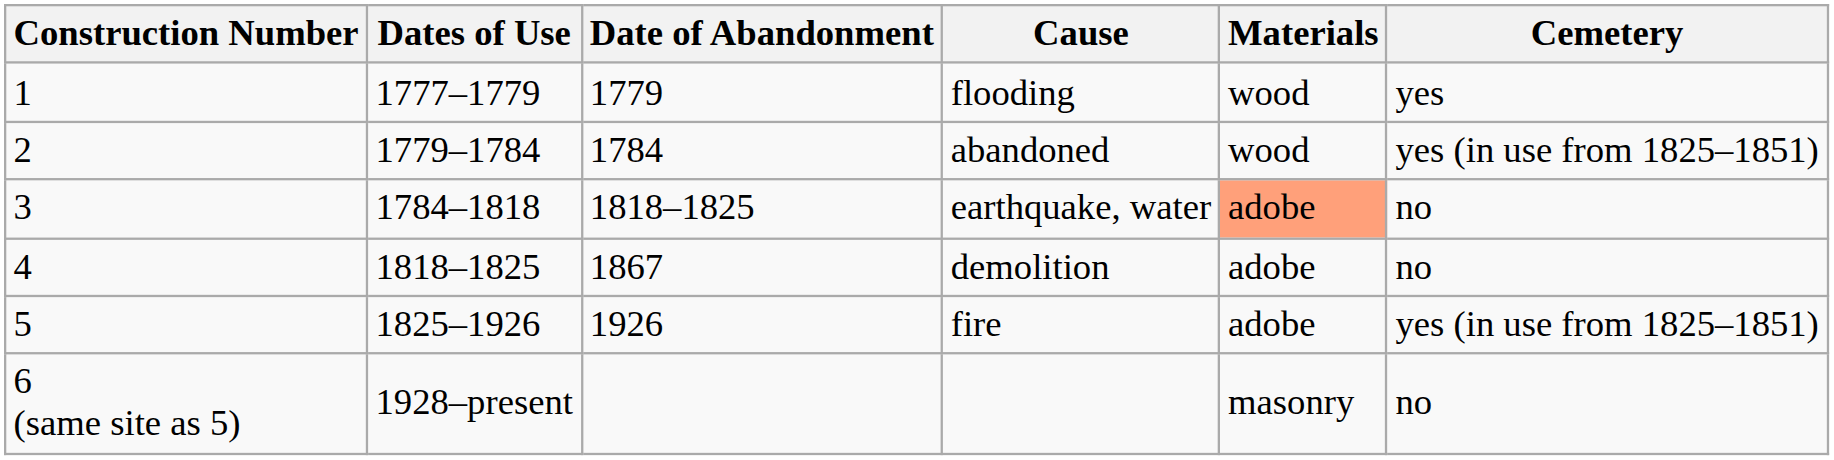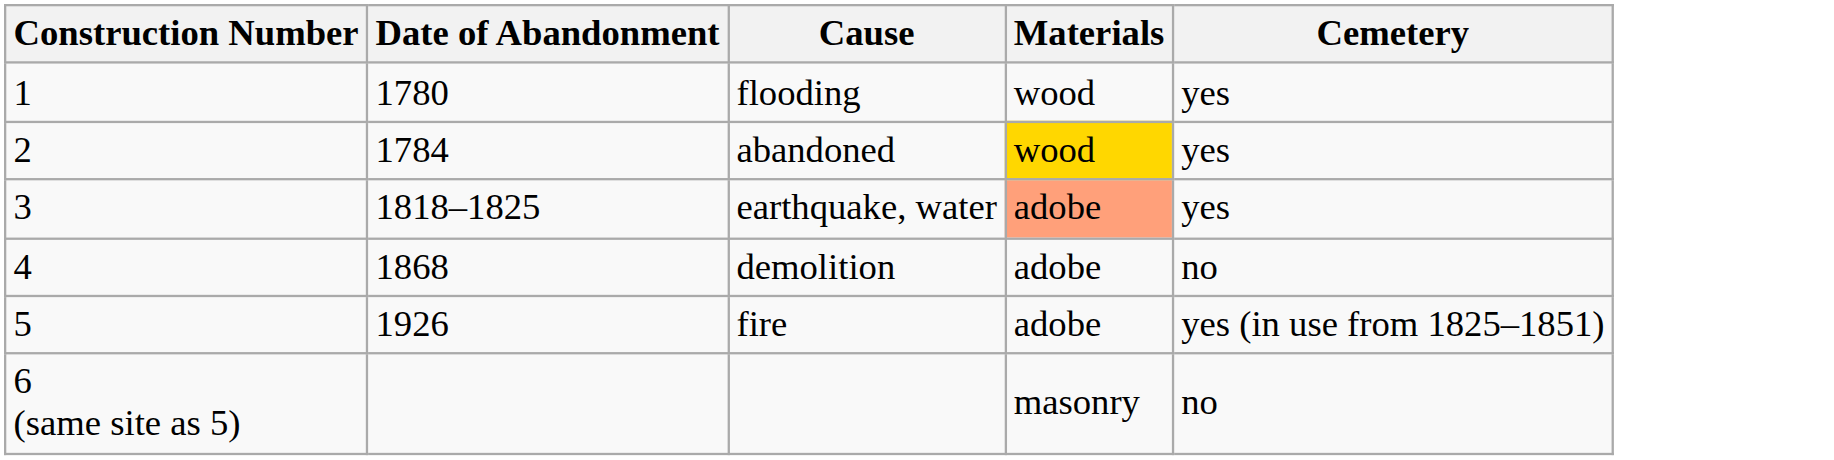- column: Dates of Use | 1777–1779 | 1779–1784 | 1784–1818 | 1818–1825 | 1825–1926 | 1928–present
flooding | Date of Abandonment: 1779 -> 1780
abandoned | Materials: no background -> gold background
abandoned | Cemetery: yes (in use from 1825–1851) -> yes
earthquake, water | Cemetery: no -> yes
demolition | Date of Abandonment: 1867 -> 1868
